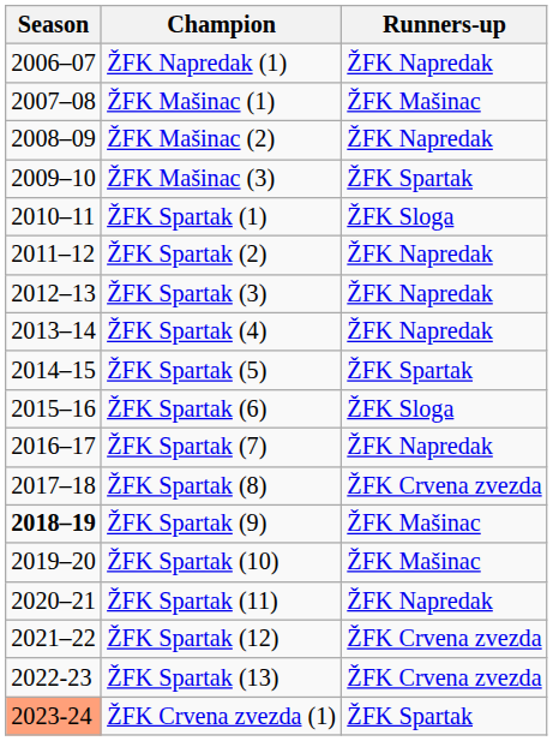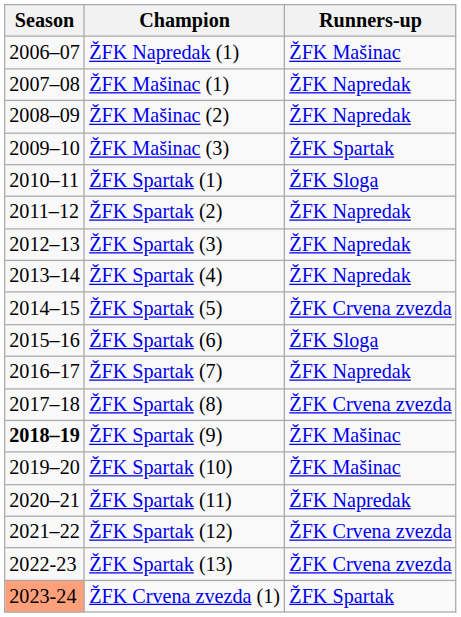ŽFK Napredak (1) | Runners-up: ŽFK Napredak -> ŽFK Mašinac
ŽFK Mašinac (1) | Runners-up: ŽFK Mašinac -> ŽFK Napredak
ŽFK Spartak (5) | Runners-up: ŽFK Spartak -> ŽFK Crvena zvezda
